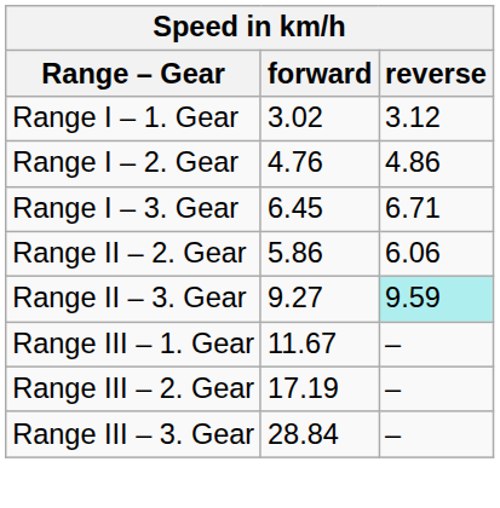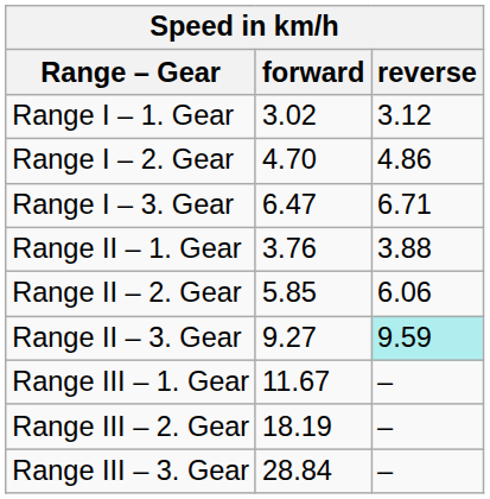Range I – 2. Gear | forward: 4.76 -> 4.70
Range I – 3. Gear | forward: 6.45 -> 6.47
+ row: Range II – 1. Gear | 3.76 | 3.88
Range II – 2. Gear | forward: 5.86 -> 5.85
Range III – 2. Gear | forward: 17.19 -> 18.19
